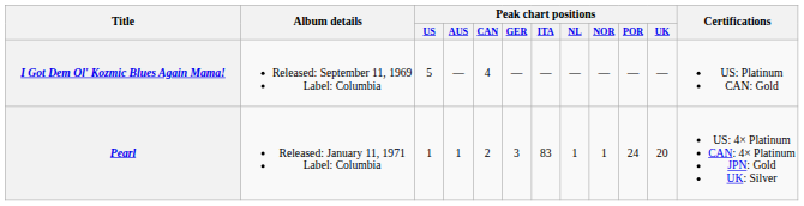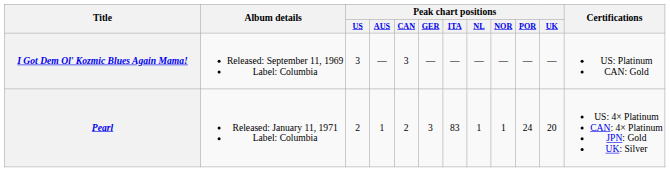I Got Dem Ol' Kozmic Blues Again Mama! | Peak chart positions / US: 5 -> 3
I Got Dem Ol' Kozmic Blues Again Mama! | Peak chart positions / CAN: 4 -> 3
Pearl | Peak chart positions / US: 1 -> 2
